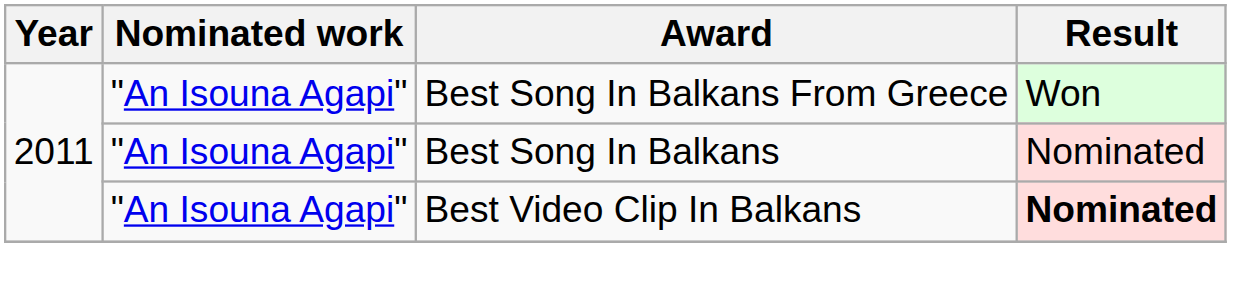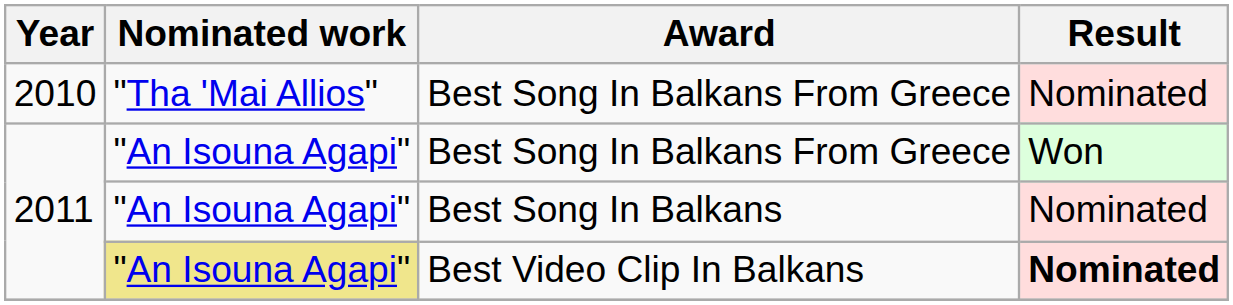+ row: 2010 | "Tha 'Mai Allios" | Best Song In Balkans From Greece | Nominated
Best Video Clip In Balkans | Nominated work: no background -> khaki background
